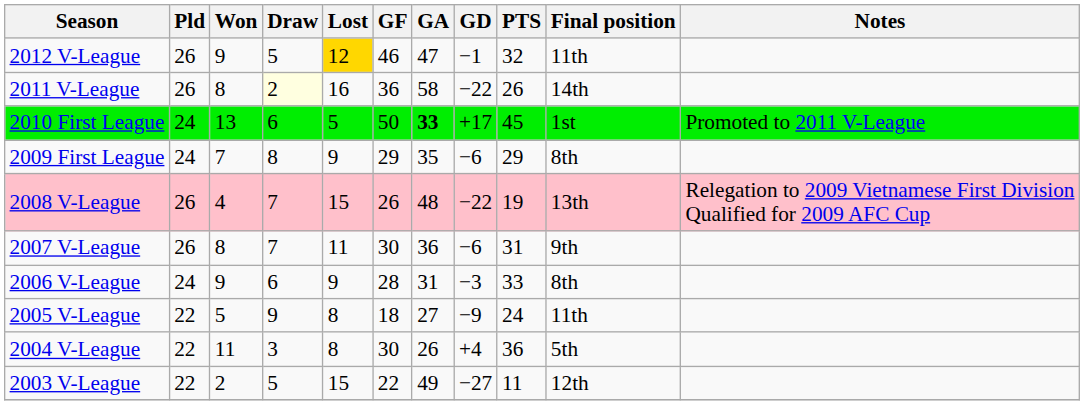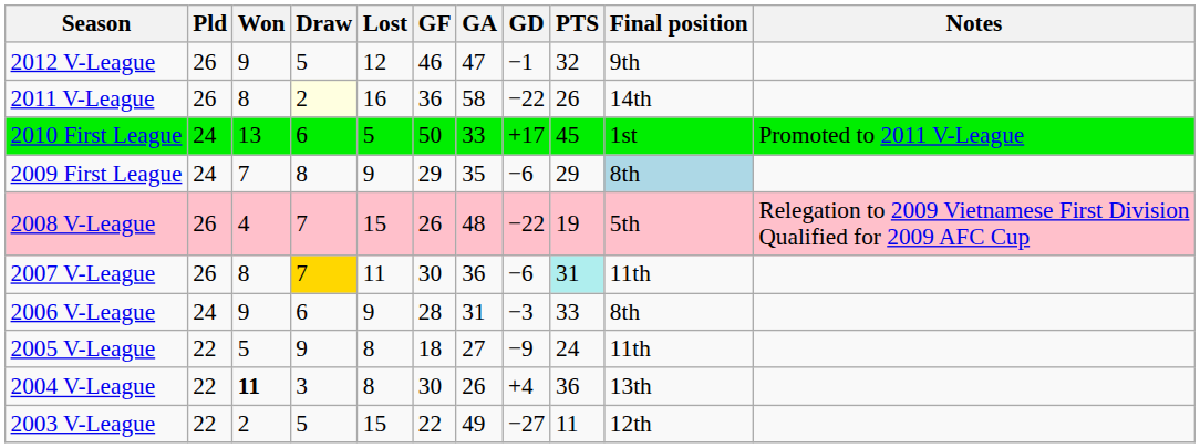2012 V-League | Lost: gold background -> no background
2012 V-League | Final position: 11th -> 9th
2010 First League | GA: bold -> normal
2009 First League | Final position: no background -> lightblue background
2008 V-League | Final position: 13th -> 5th
2007 V-League | Draw: no background -> gold background
2007 V-League | PTS: no background -> paleturquoise background
2007 V-League | Final position: 9th -> 11th
2004 V-League | Won: normal -> bold
2004 V-League | Final position: 5th -> 13th
